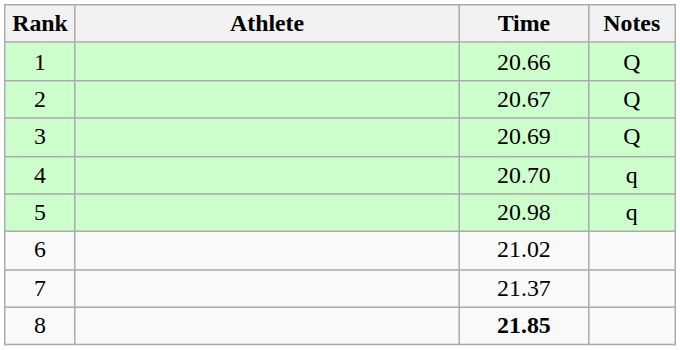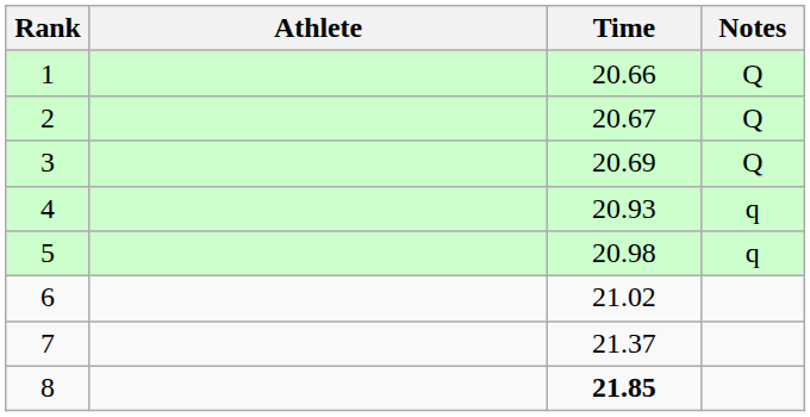4 | Time: 20.70 -> 20.93
